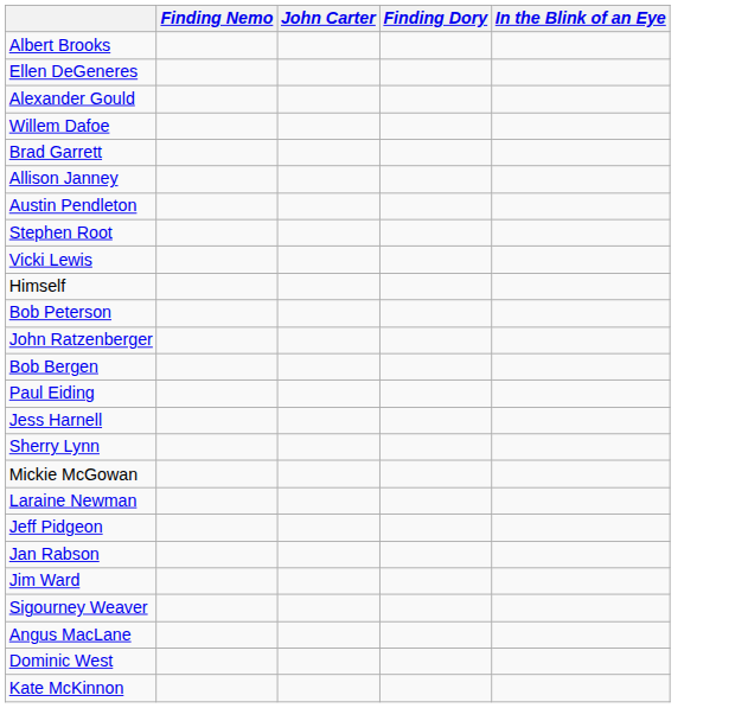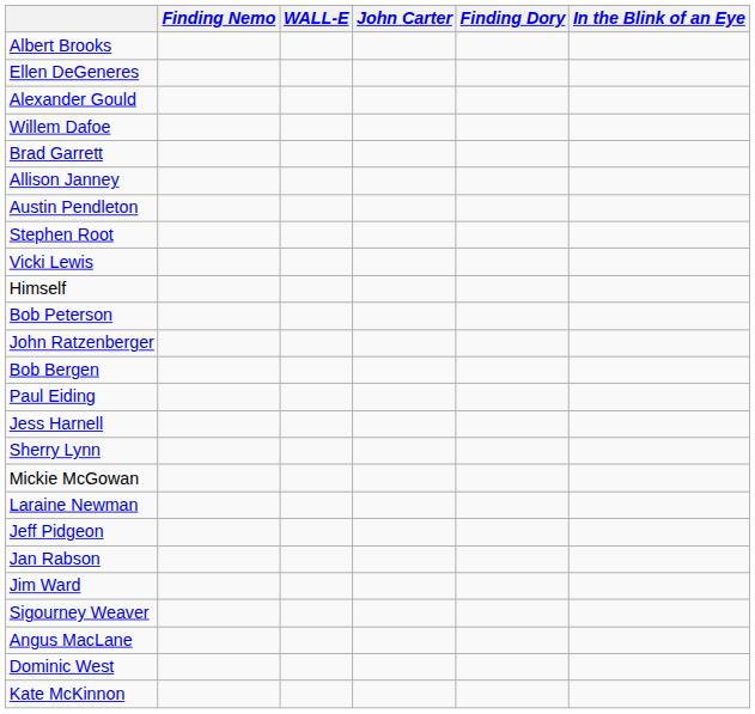+ column: WALL-E
